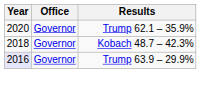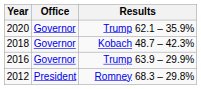Trump 63.9 – 29.9% | Year: lavender background -> no background
+ row: 2012 | President | Romney 68.3 – 29.8%
